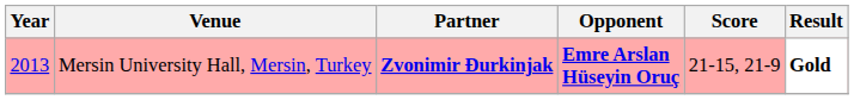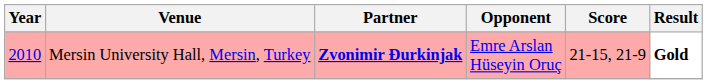Mersin University Hall, Mersin, Turkey | Year: 2013 -> 2010
Mersin University Hall, Mersin, Turkey | Opponent: bold -> normal
